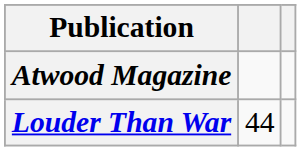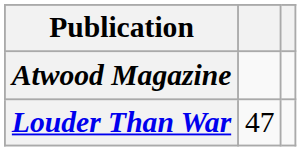Louder Than War | column 2: 44 -> 47
